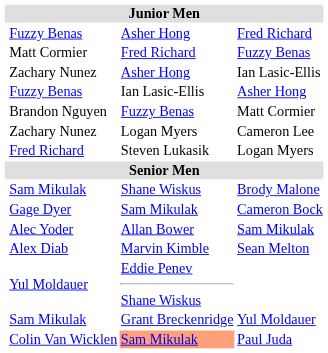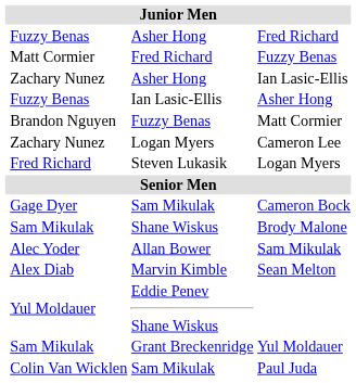rows swapped: Brody Malone <-> Cameron Bock
Paul Juda | column 3: lightsalmon background -> no background
